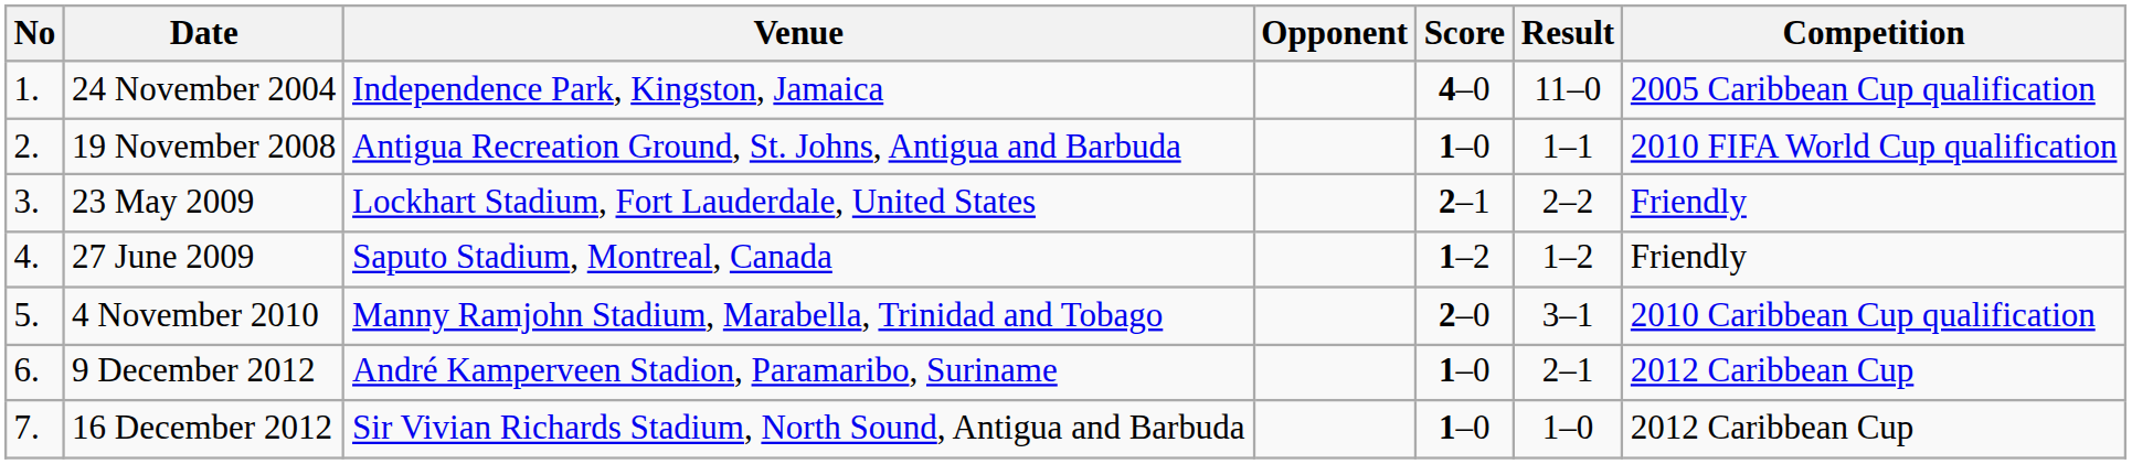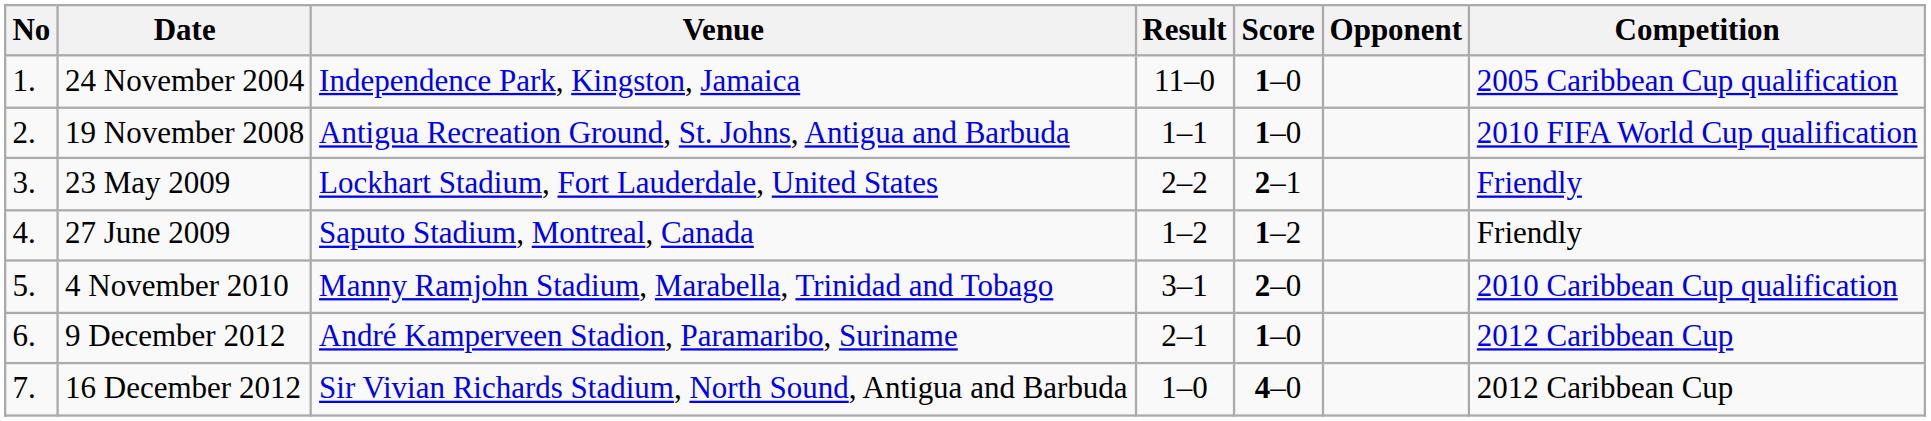columns swapped: Opponent <-> Result
24 November 2004 | Score: 4–0 -> 1–0
16 December 2012 | Score: 1–0 -> 4–0
